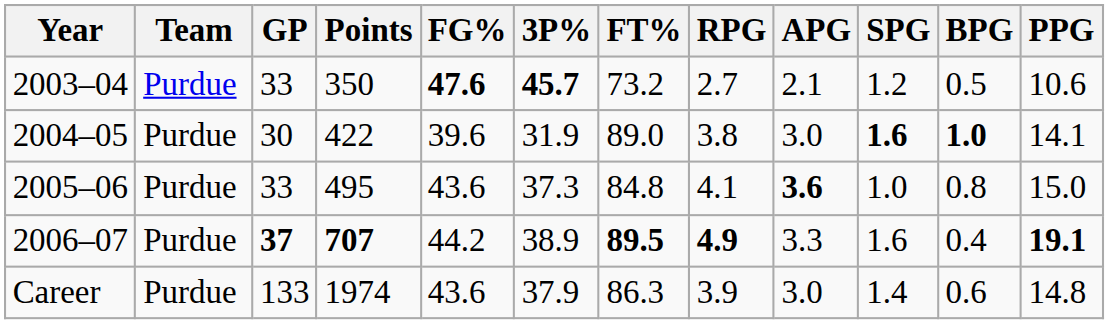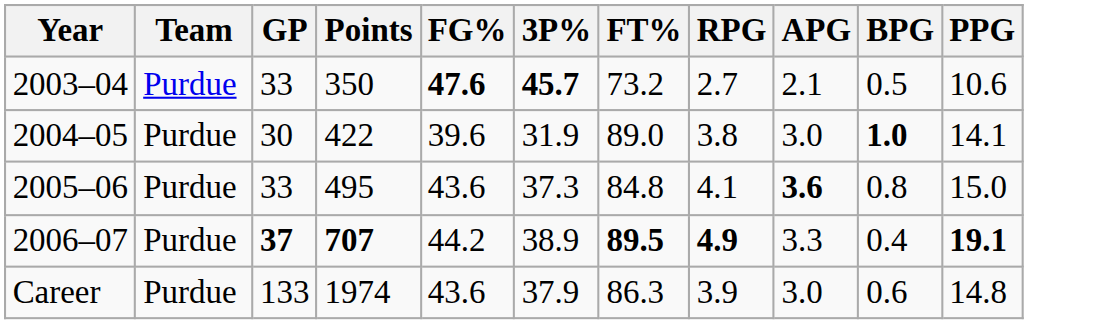- column: SPG | 1.2 | 1.6 | 1.0 | 1.6 | 1.4
